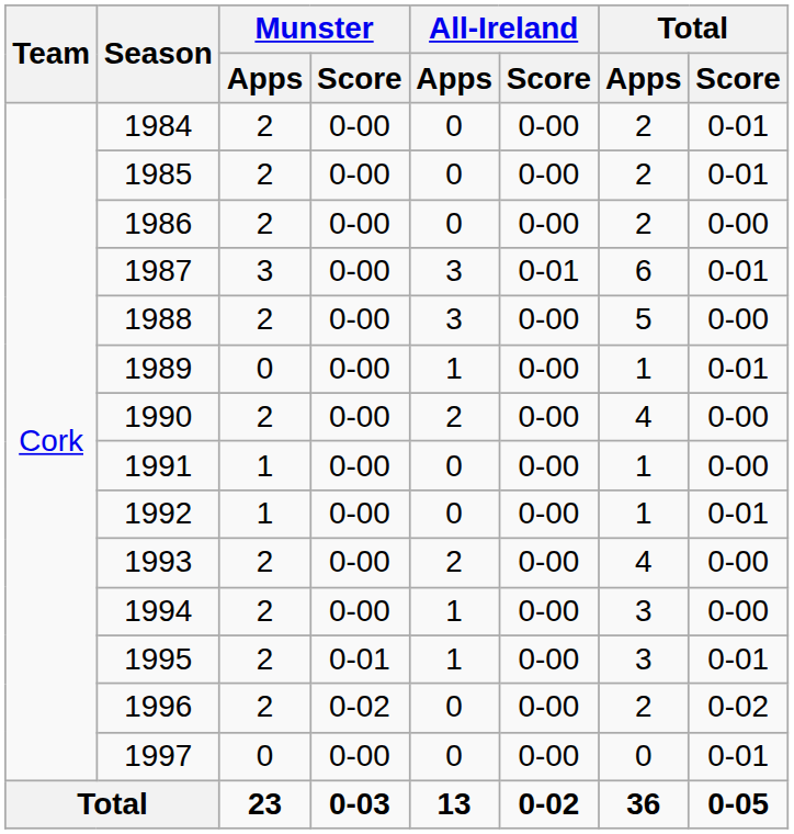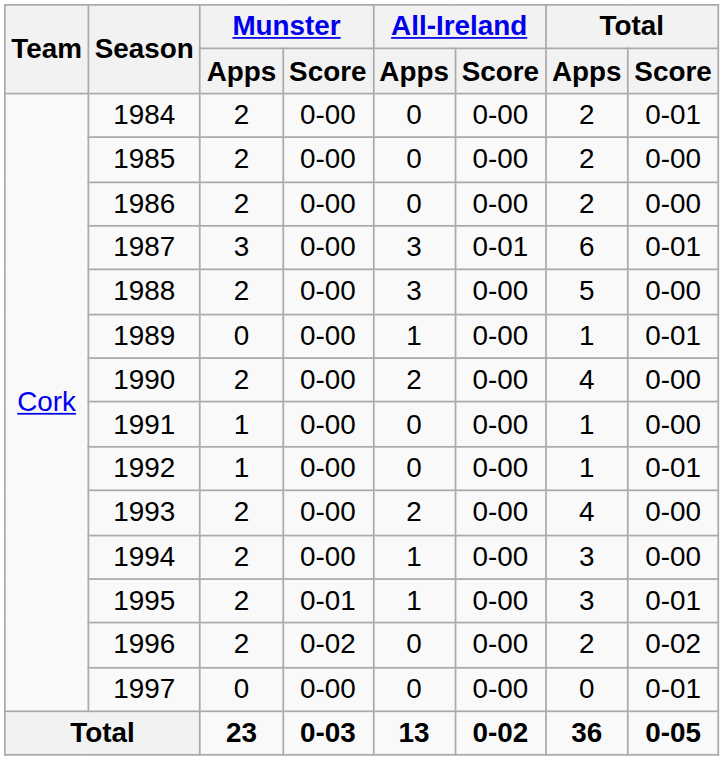1985 | Total / Score: 0-01 -> 0-00
